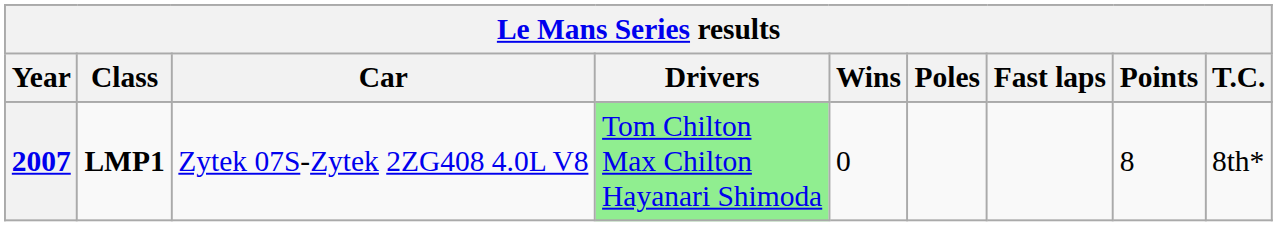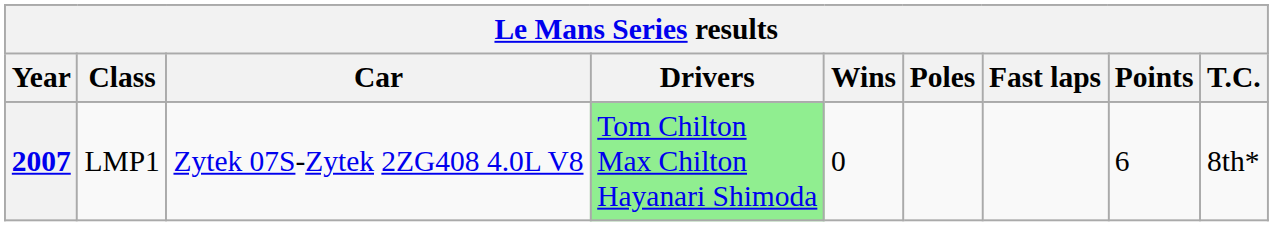2007 | Class: bold -> normal
2007 | Points: 8 -> 6
